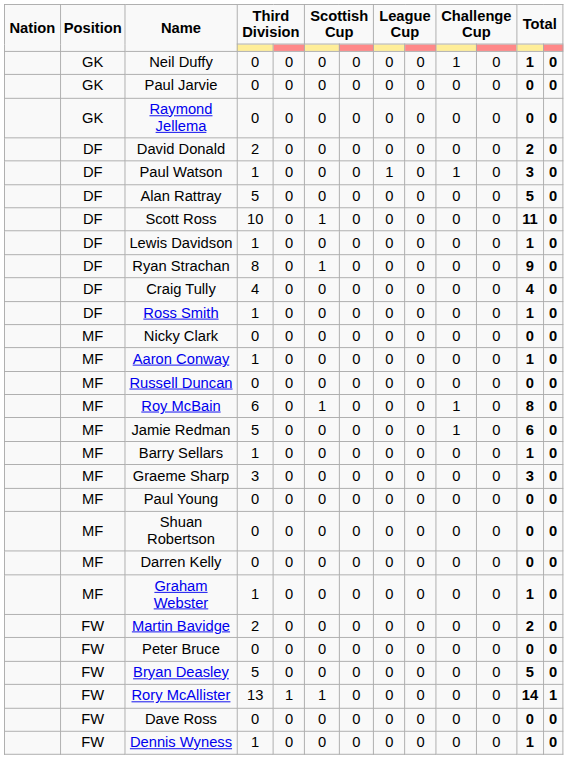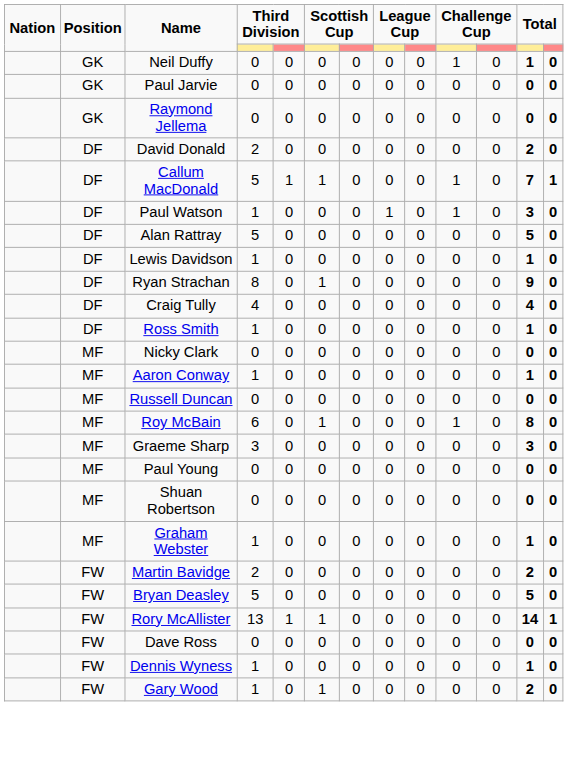+ row: DF | Callum MacDonald | 5 | 1 | 1 | 0 | 0 | 0 | 1 | 0 | 7 | 1
- row: DF | Scott Ross | 10 | 0 | 1 | 0 | 0 | 0 | 0 | 0 | 11 | 0
- row: MF | Jamie Redman | 5 | 0 | 0 | 0 | 0 | 0 | 1 | 0 | 6 | 0
- row: MF | Barry Sellars | 1 | 0 | 0 | 0 | 0 | 0 | 0 | 0 | 1 | 0
- row: MF | Darren Kelly | 0 | 0 | 0 | 0 | 0 | 0 | 0 | 0 | 0 | 0
- row: FW | Peter Bruce | 0 | 0 | 0 | 0 | 0 | 0 | 0 | 0 | 0 | 0
+ row: FW | Gary Wood | 1 | 0 | 1 | 0 | 0 | 0 | 0 | 0 | 2 | 0
